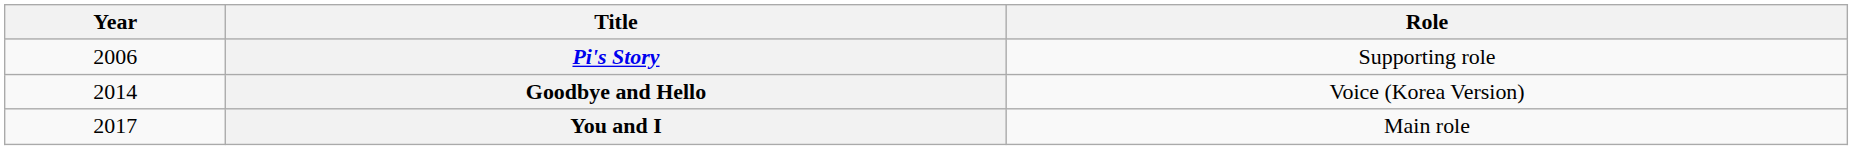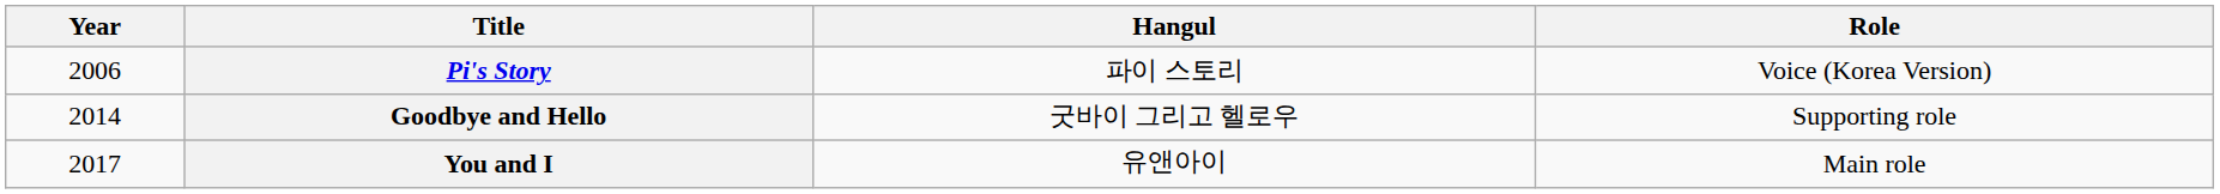+ column: Hangul | 파이 스토리 | 굿바이 그리고 헬로우 | 유앤아이
Pi's Story | Role: Supporting role -> Voice (Korea Version)
Goodbye and Hello | Role: Voice (Korea Version) -> Supporting role
